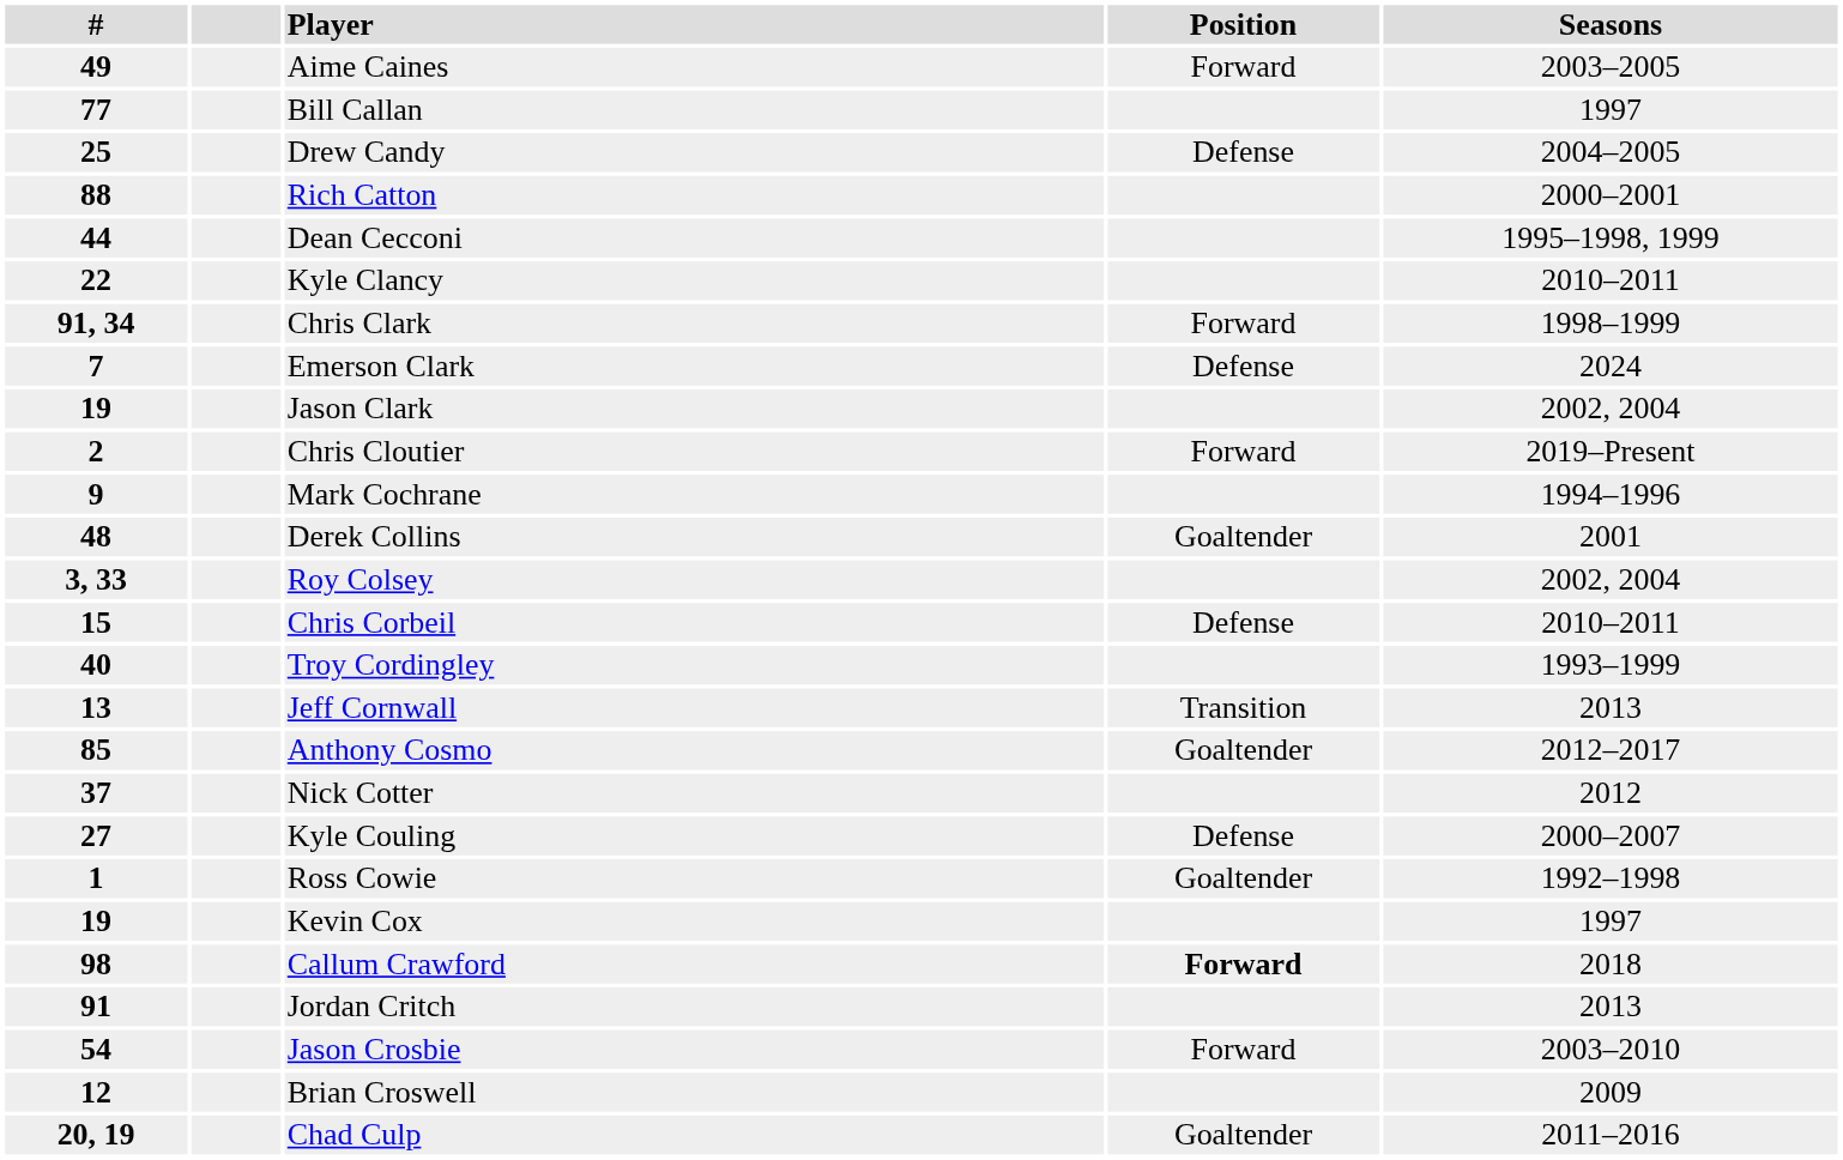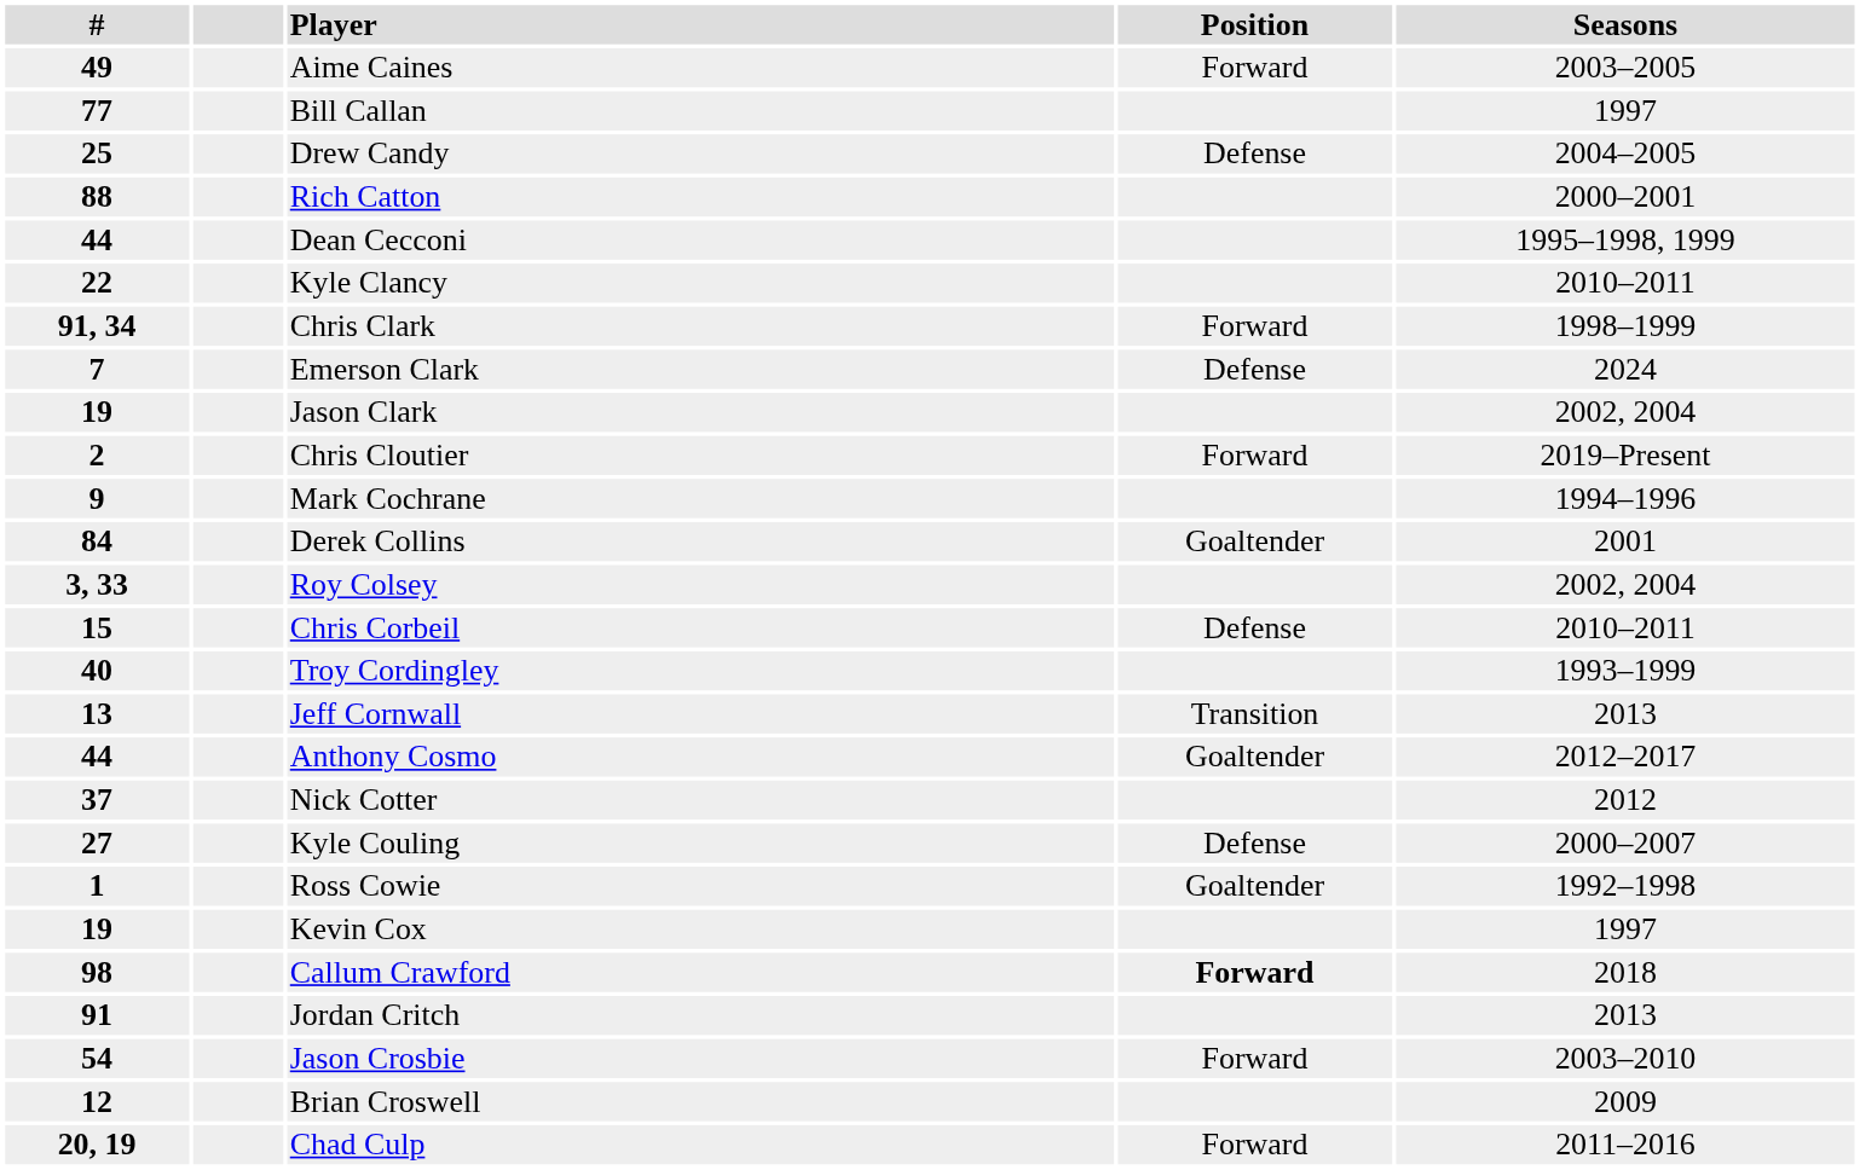Derek Collins | #: 48 -> 84
Anthony Cosmo | #: 85 -> 44
Chad Culp | Position: Goaltender -> Forward
